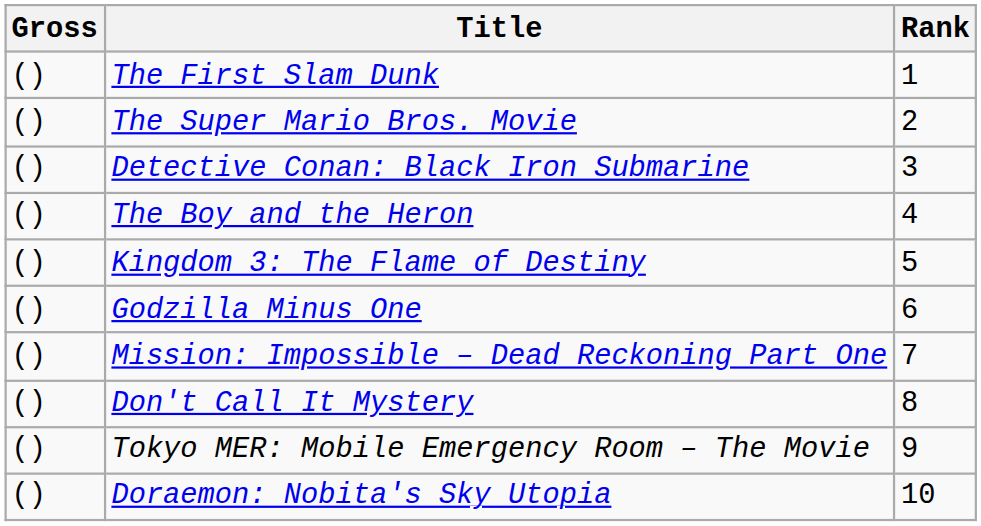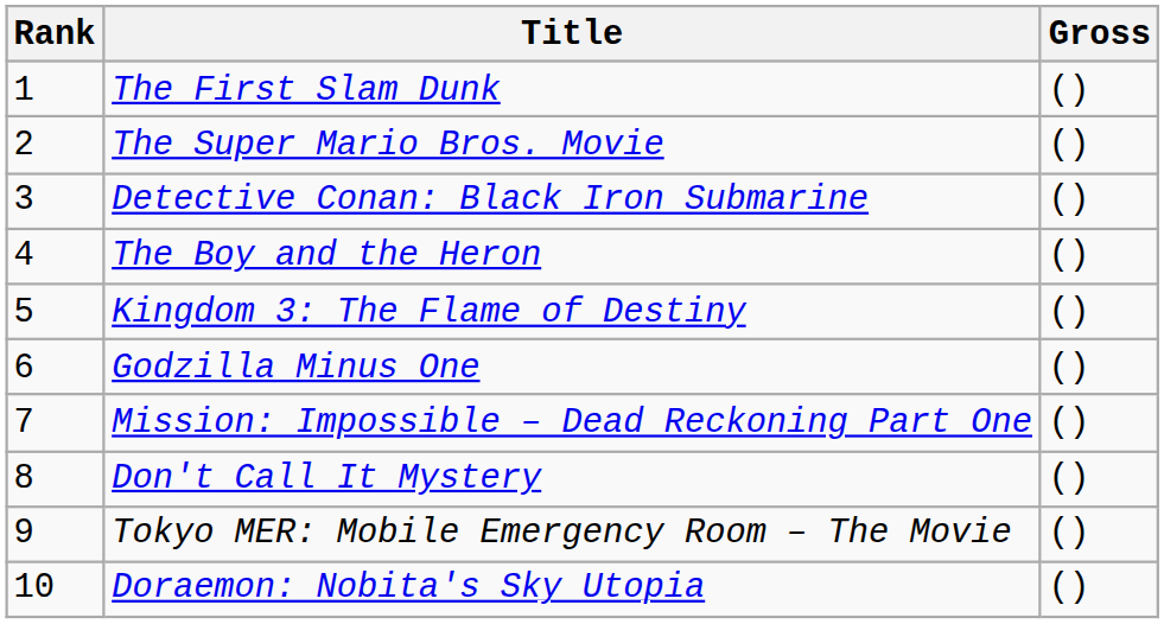columns swapped: Rank <-> Gross
